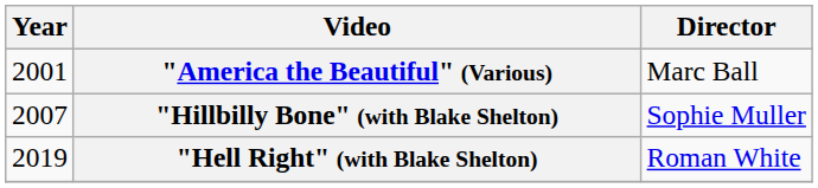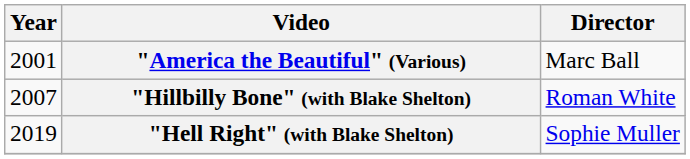"Hillbilly Bone" (with Blake Shelton) | Director: Sophie Muller -> Roman White
"Hell Right" (with Blake Shelton) | Director: Roman White -> Sophie Muller
